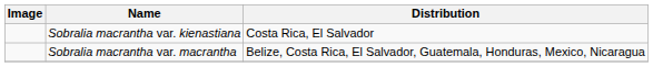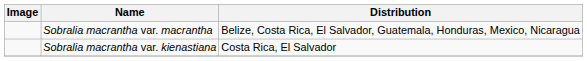rows swapped: Sobralia macrantha var. kienastiana <-> Sobralia macrantha var. macrantha
